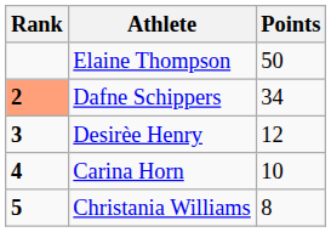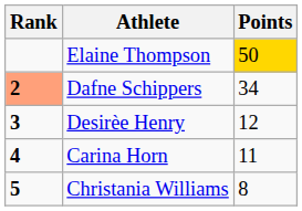Elaine Thompson | Points: no background -> gold background
Carina Horn | Points: 10 -> 11
